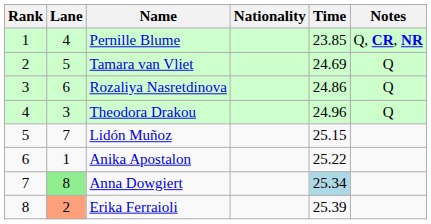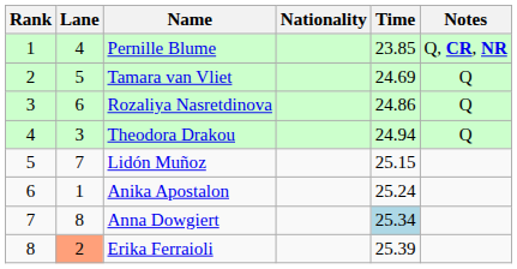Theodora Drakou | Time: 24.96 -> 24.94
Anika Apostalon | Time: 25.22 -> 25.24
Anna Dowgiert | Lane: lightgreen background -> no background
